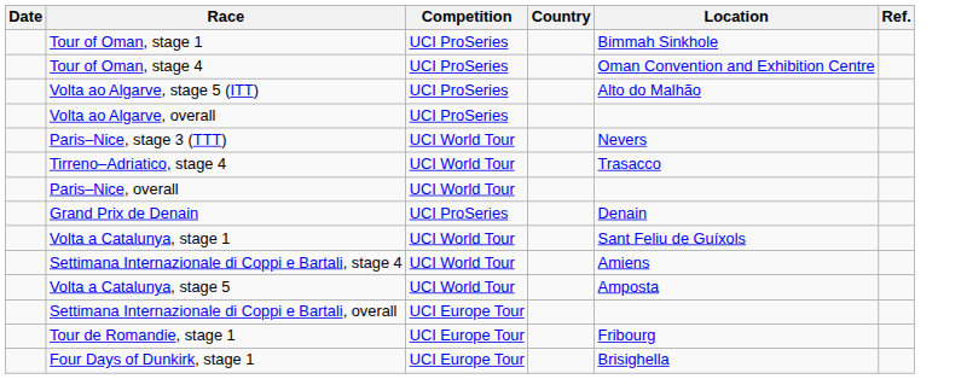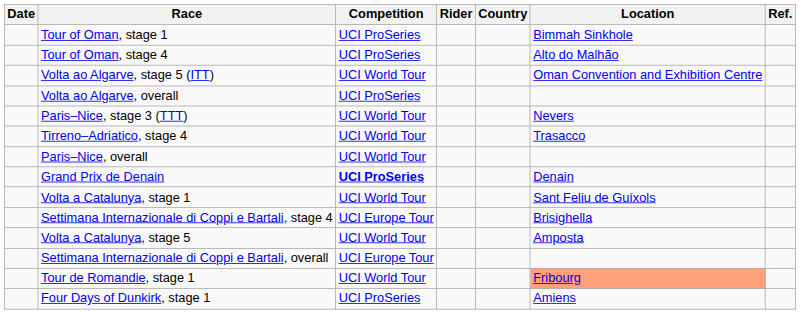+ column: Rider
Tour of Oman, stage 4 | Location: Oman Convention and Exhibition Centre -> Alto do Malhão
Volta ao Algarve, stage 5 (ITT) | Competition: UCI ProSeries -> UCI World Tour
Volta ao Algarve, stage 5 (ITT) | Location: Alto do Malhão -> Oman Convention and Exhibition Centre
Grand Prix de Denain | Competition: normal -> bold
Settimana Internazionale di Coppi e Bartali, stage 4 | Competition: UCI World Tour -> UCI Europe Tour
Settimana Internazionale di Coppi e Bartali, stage 4 | Location: Amiens -> Brisighella
Tour de Romandie, stage 1 | Competition: UCI Europe Tour -> UCI World Tour
Tour de Romandie, stage 1 | Location: no background -> lightsalmon background
Four Days of Dunkirk, stage 1 | Competition: UCI Europe Tour -> UCI ProSeries
Four Days of Dunkirk, stage 1 | Location: Brisighella -> Amiens
